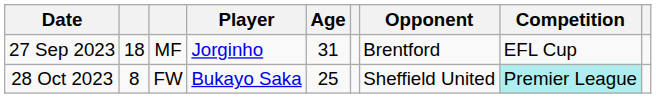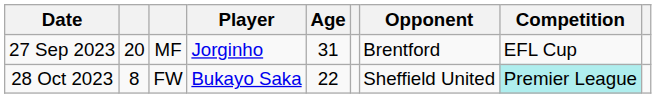27 Sep 2023 | column 2: 18 -> 20
28 Oct 2023 | Age: 25 -> 22
